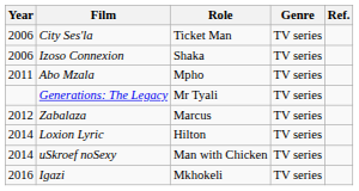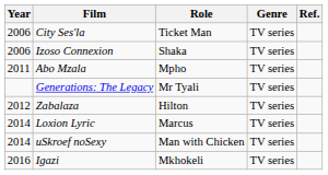Zabalaza | Role: Marcus -> Hilton
Loxion Lyric | Role: Hilton -> Marcus
